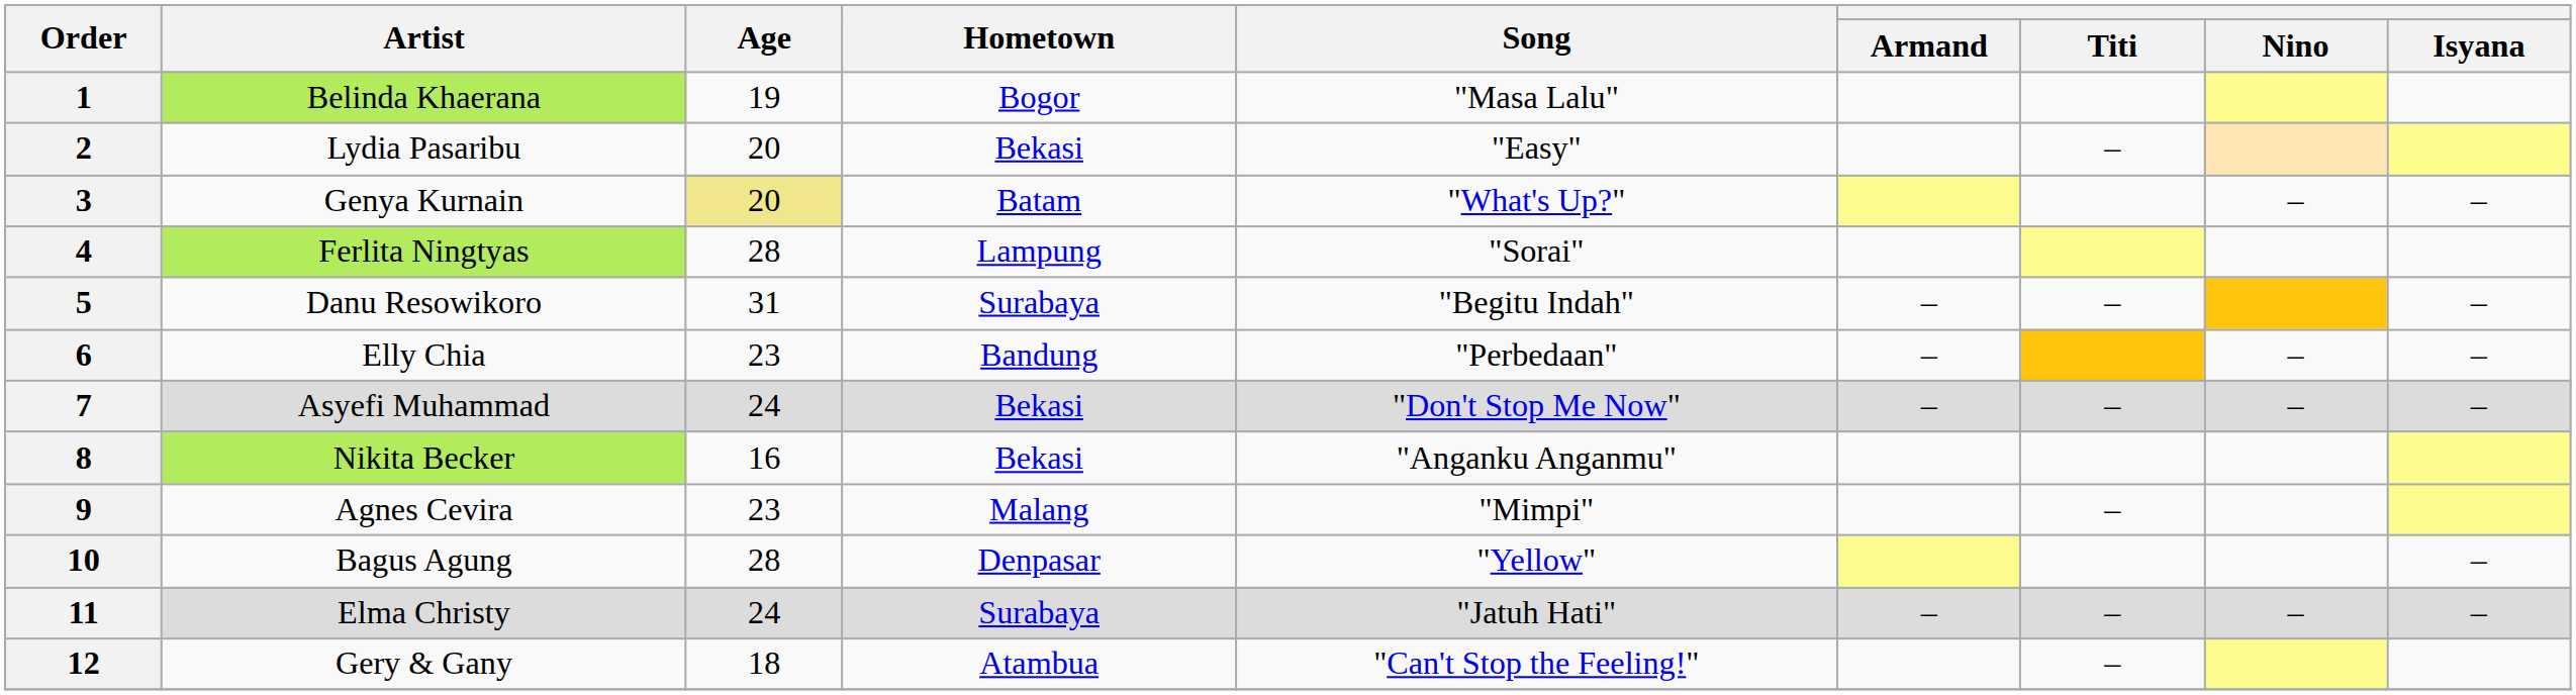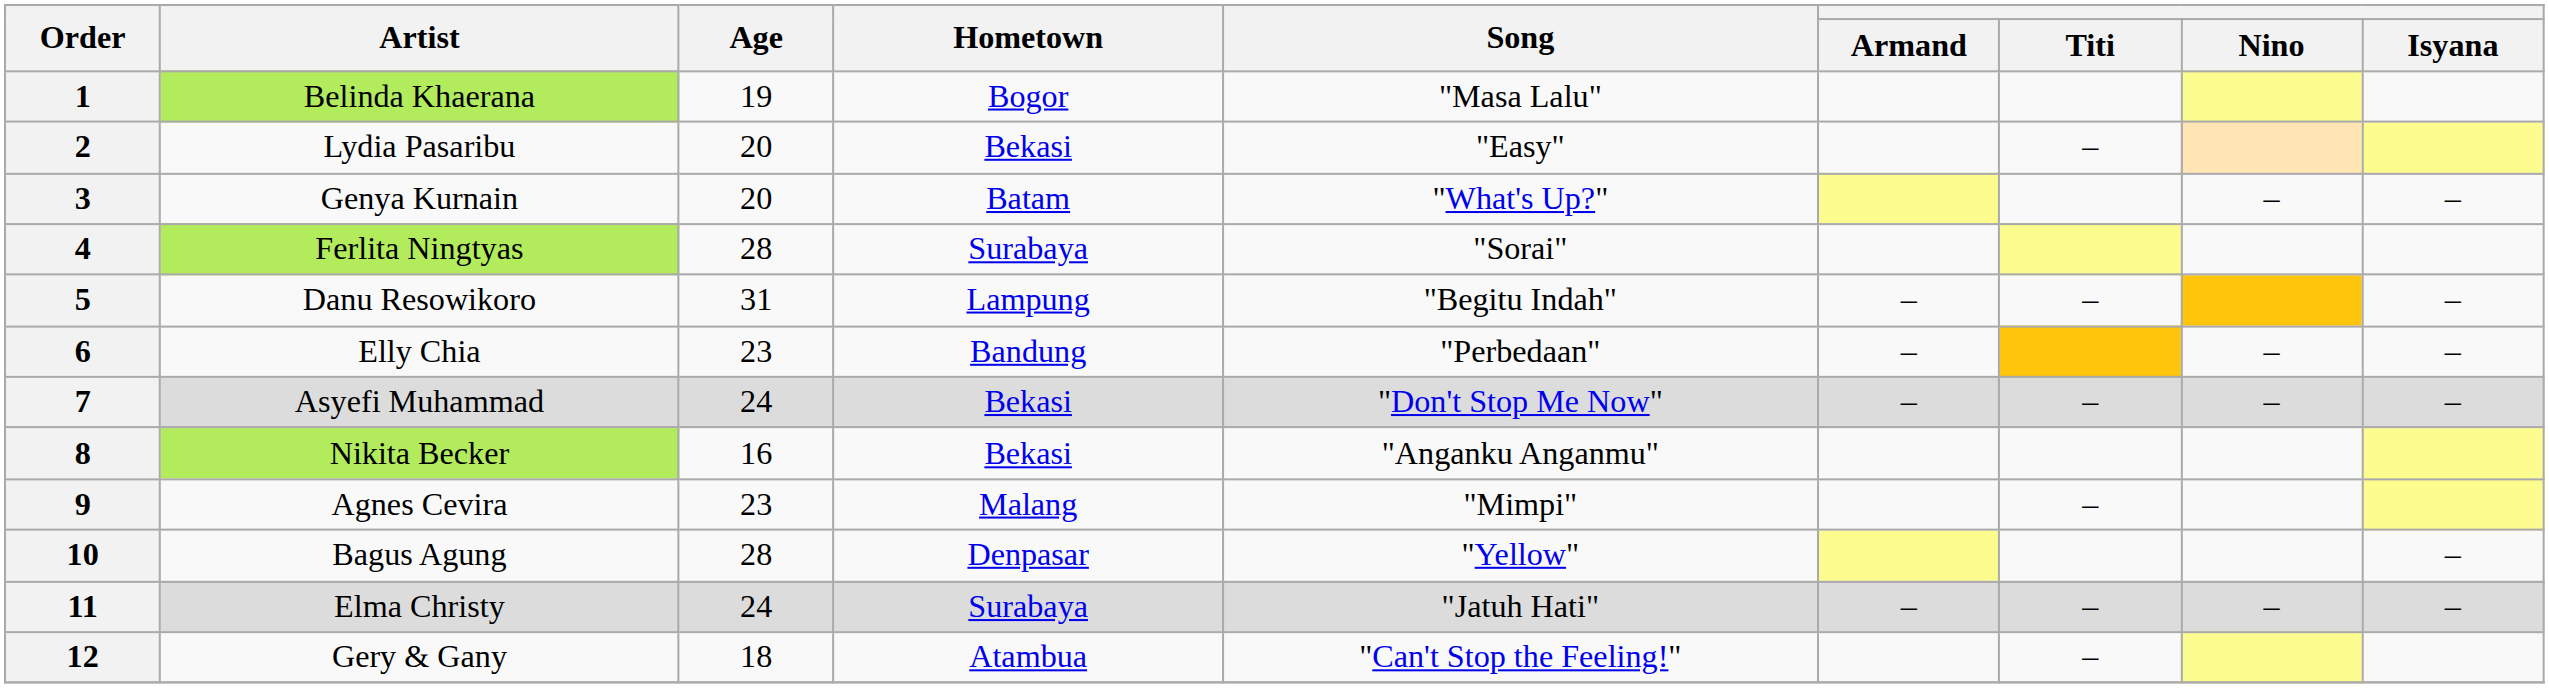3 | Age: khaki background -> no background
4 | Hometown: Lampung -> Surabaya
5 | Hometown: Surabaya -> Lampung
